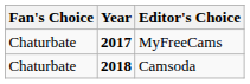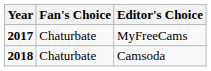columns swapped: Year <-> Fan's Choice
